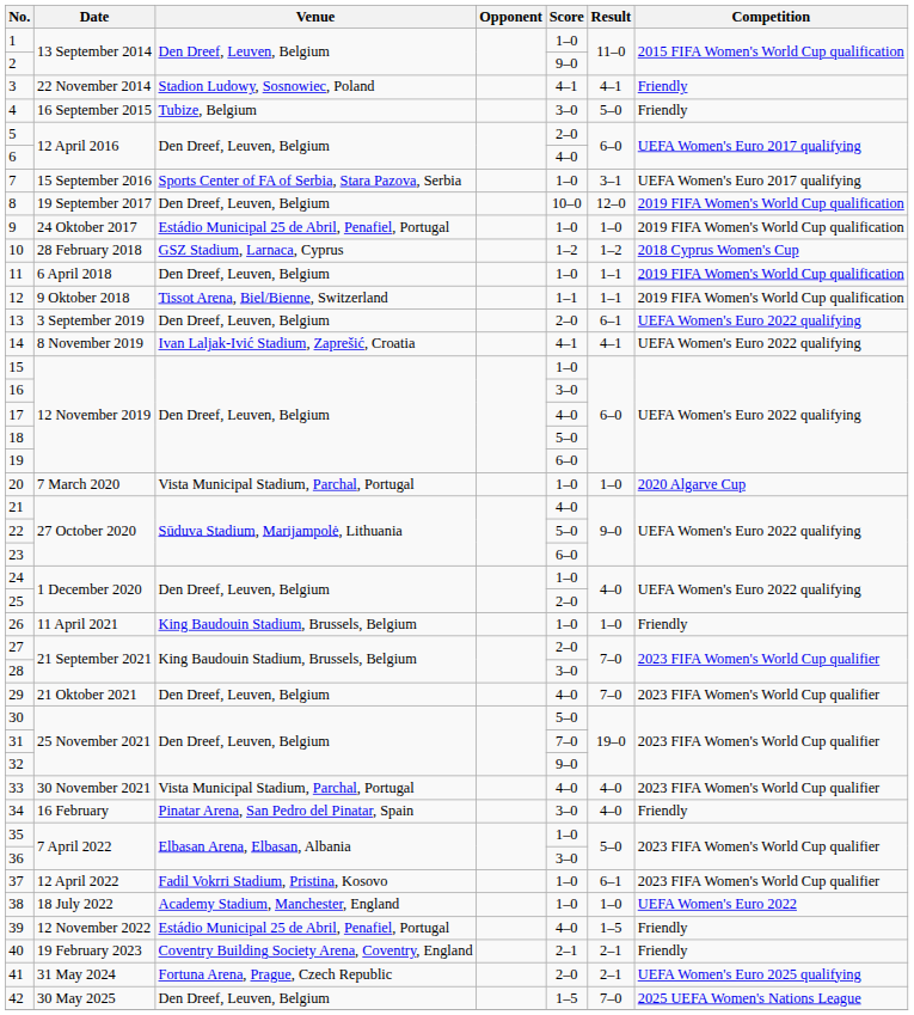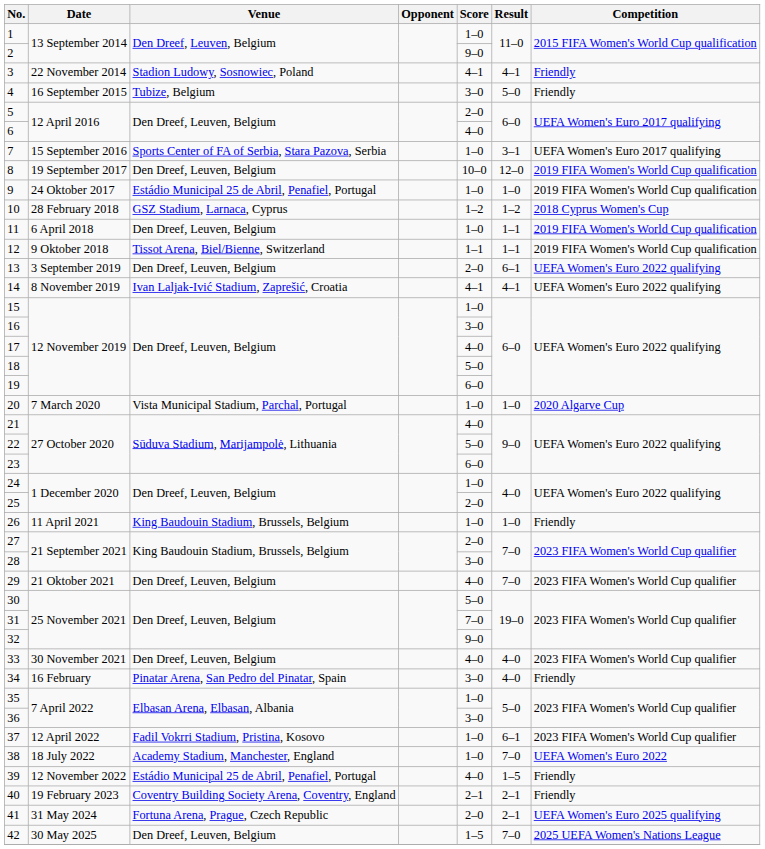33 | Venue: Vista Municipal Stadium, Parchal, Portugal -> Den Dreef, Leuven, Belgium
38 | Result: 1–0 -> 7–0
